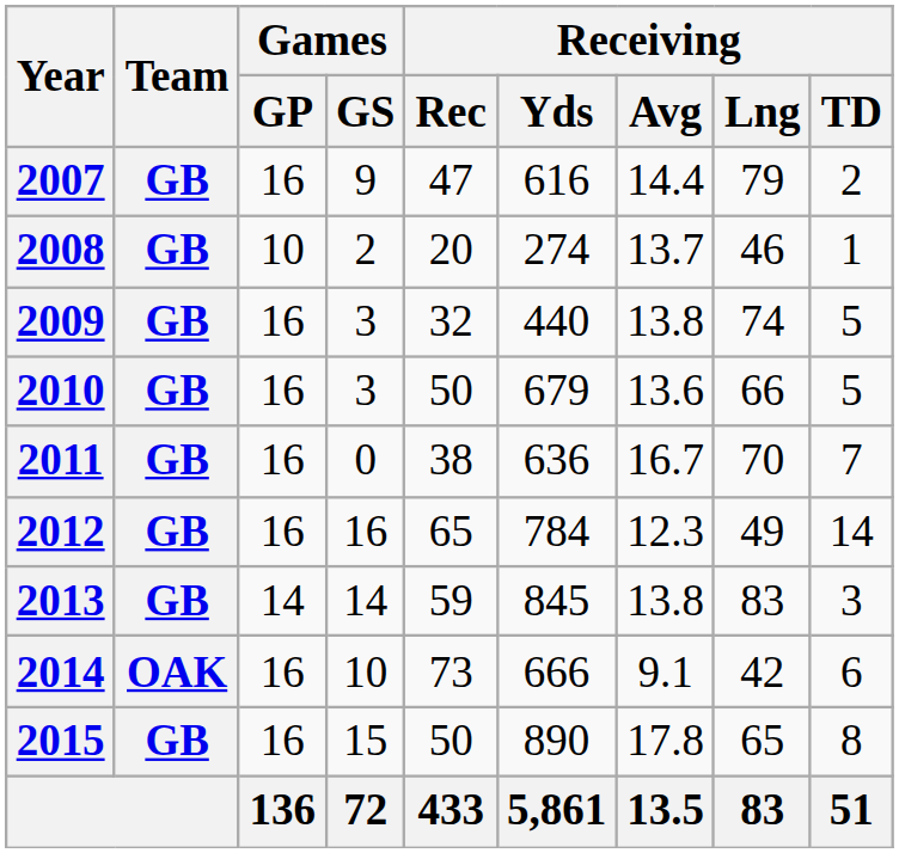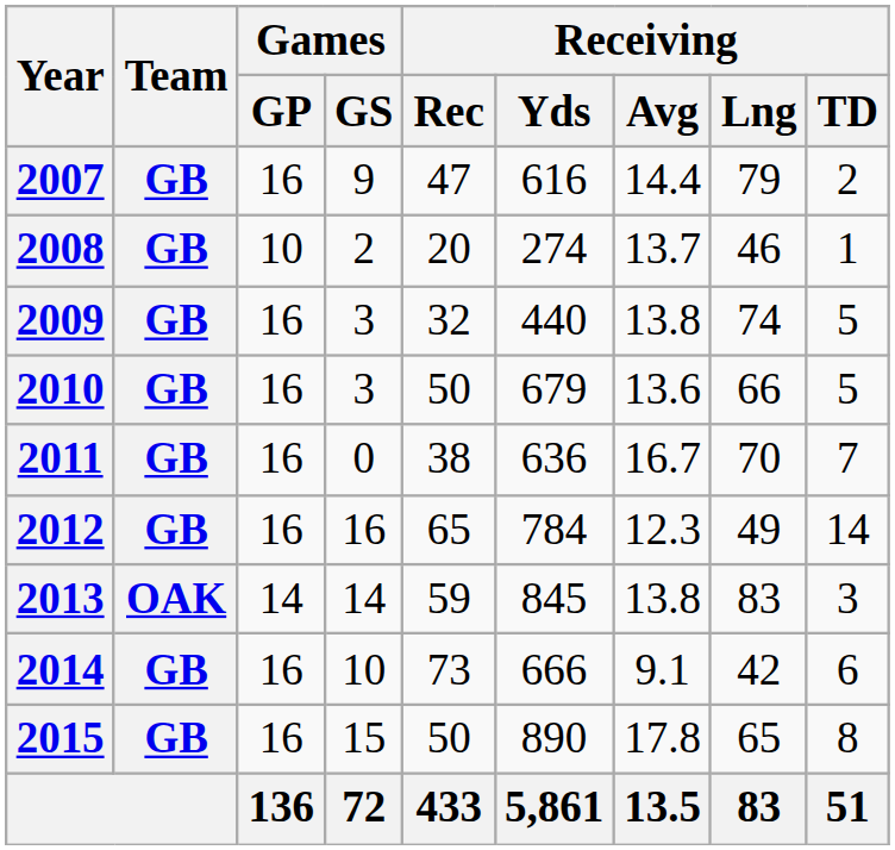2013 | Team: GB -> OAK
2014 | Team: OAK -> GB
